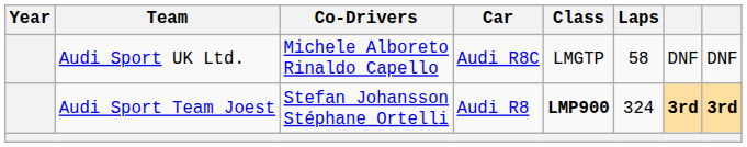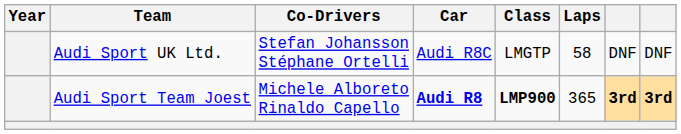Audi Sport UK Ltd. | Co-Drivers: Michele Alboreto Rinaldo Capello -> Stefan Johansson Stéphane Ortelli
Audi Sport Team Joest | Co-Drivers: Stefan Johansson Stéphane Ortelli -> Michele Alboreto Rinaldo Capello
Audi Sport Team Joest | Car: normal -> bold
Audi Sport Team Joest | Laps: 324 -> 365
